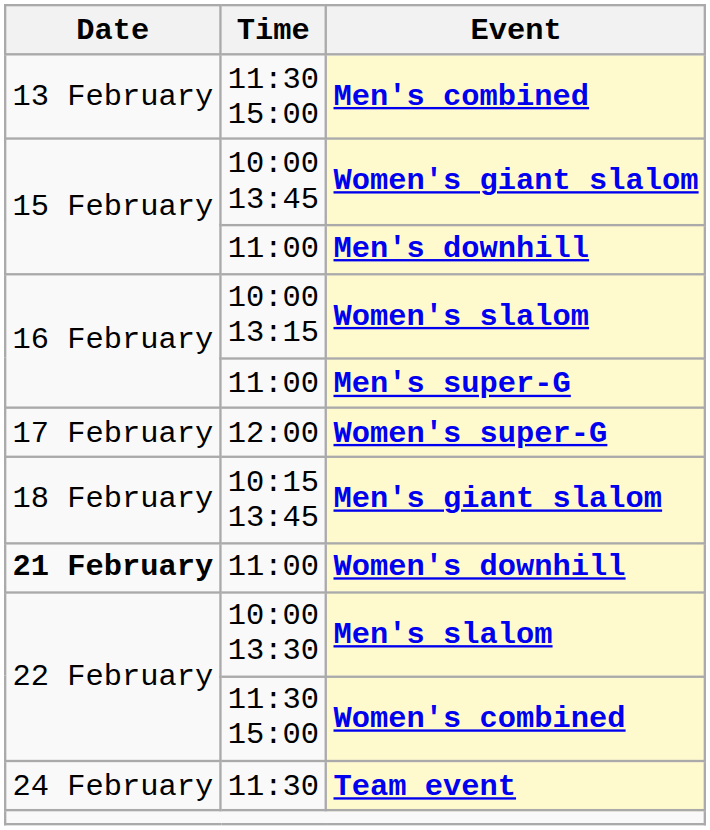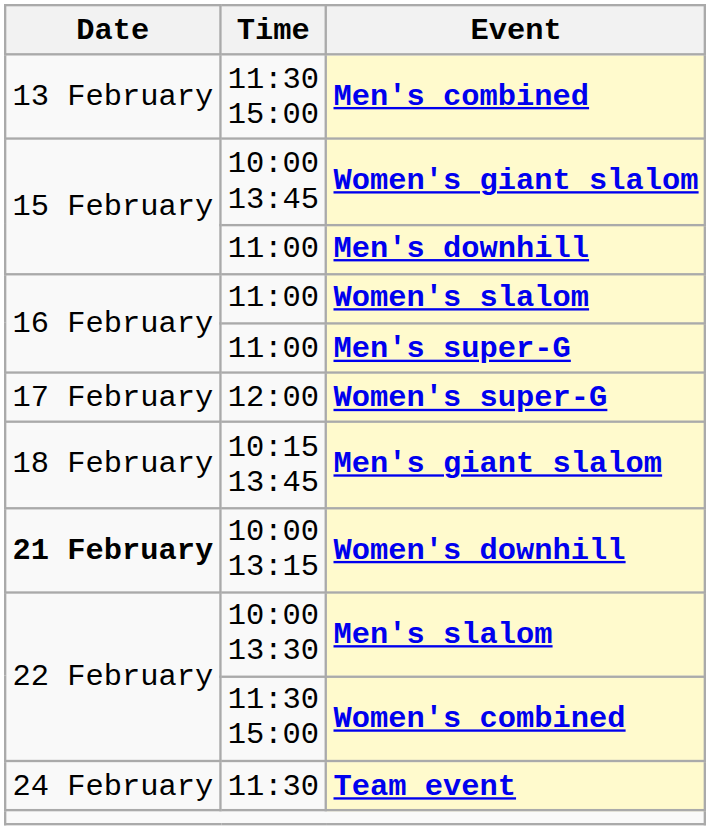Women's slalom | Time: 10:00 13:15 -> 11:00
Women's downhill | Time: 11:00 -> 10:00 13:15
